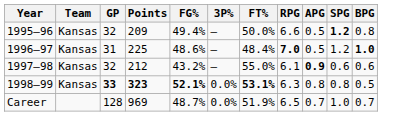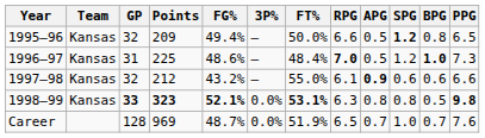+ column: PPG | 6.5 | 7.3 | 6.6 | 9.8 | 7.6
